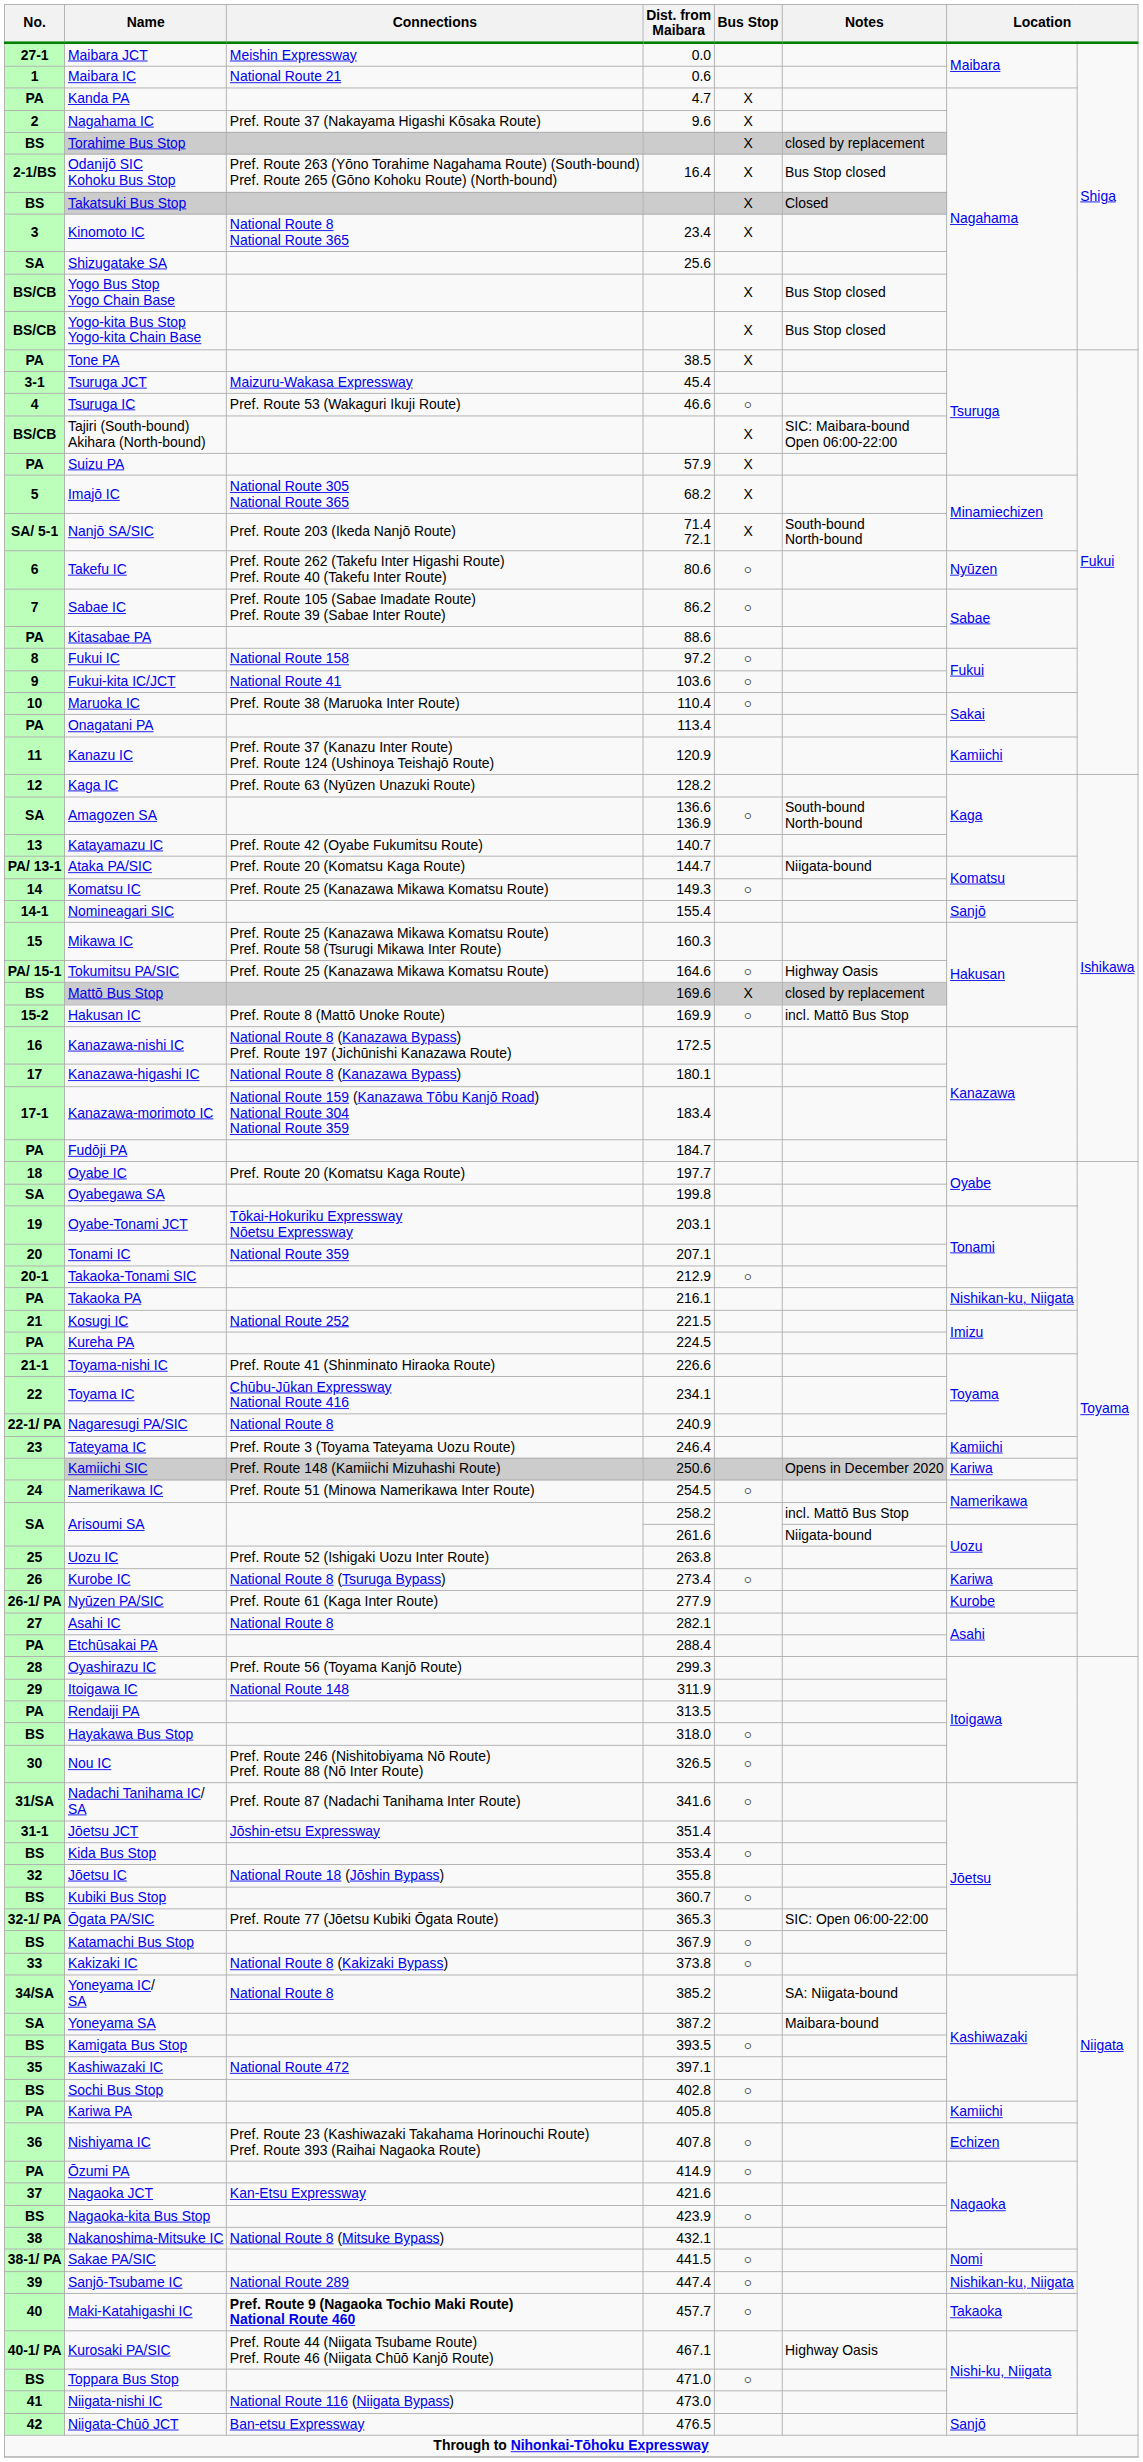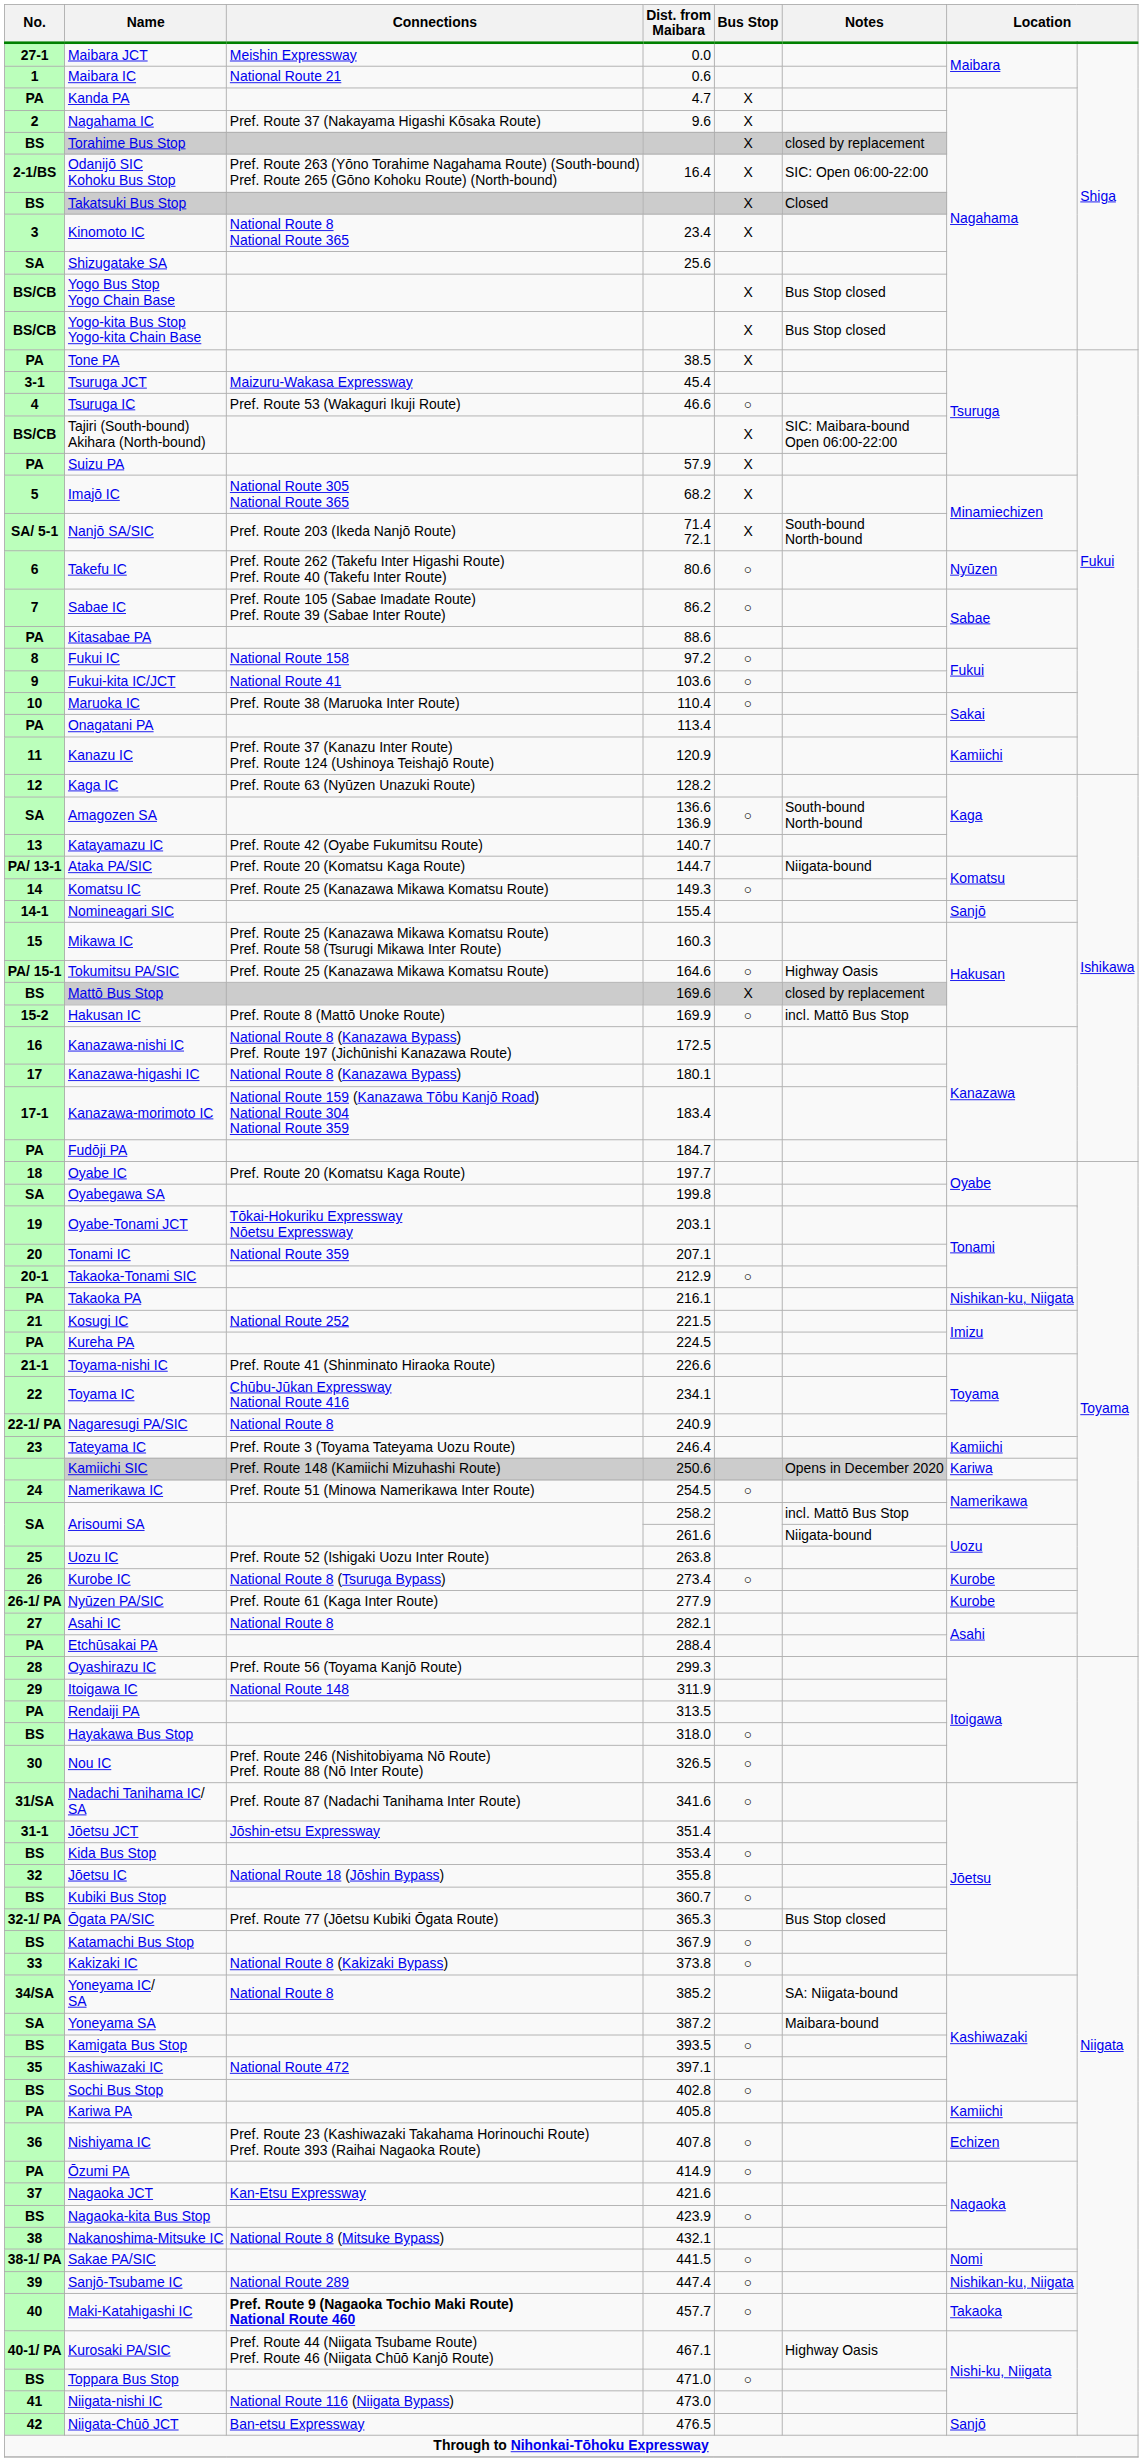Odanijō SIC Kohoku Bus Stop | Notes: Bus Stop closed -> SIC: Open 06:00-22:00
Kurobe IC | column 7: Kariwa -> Kurobe
Ōgata PA/SIC | Notes: SIC: Open 06:00-22:00 -> Bus Stop closed
